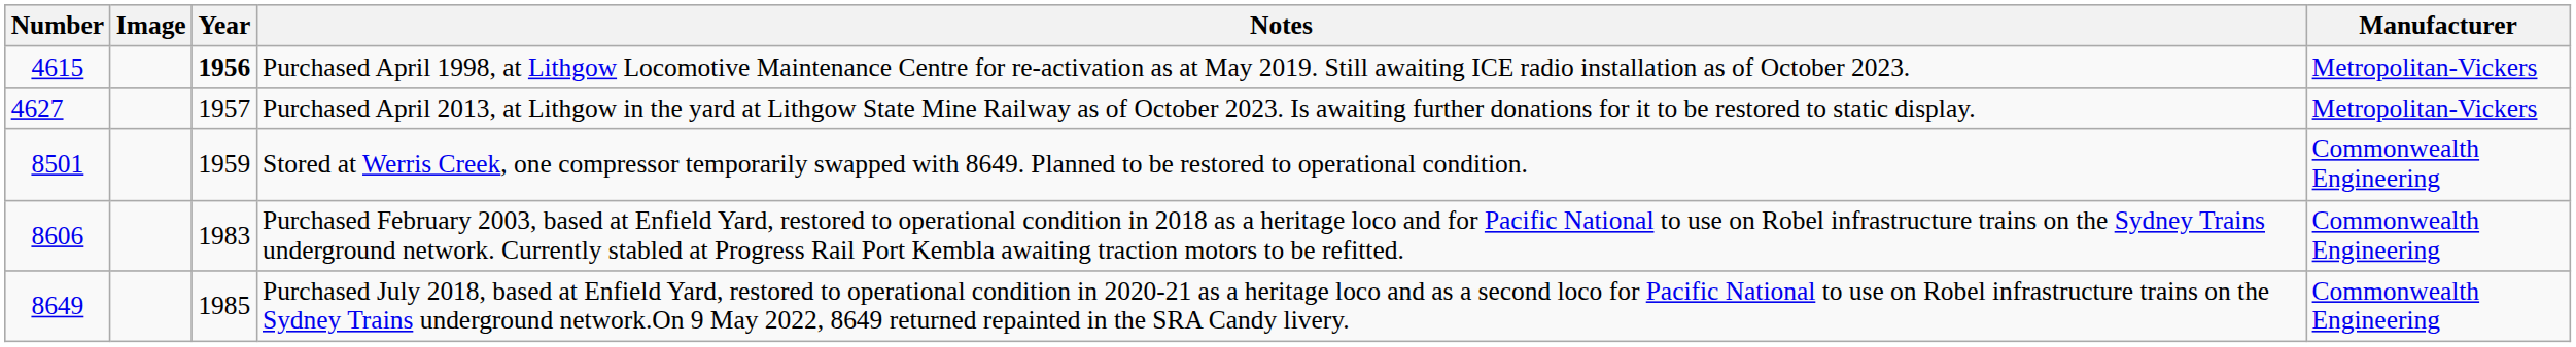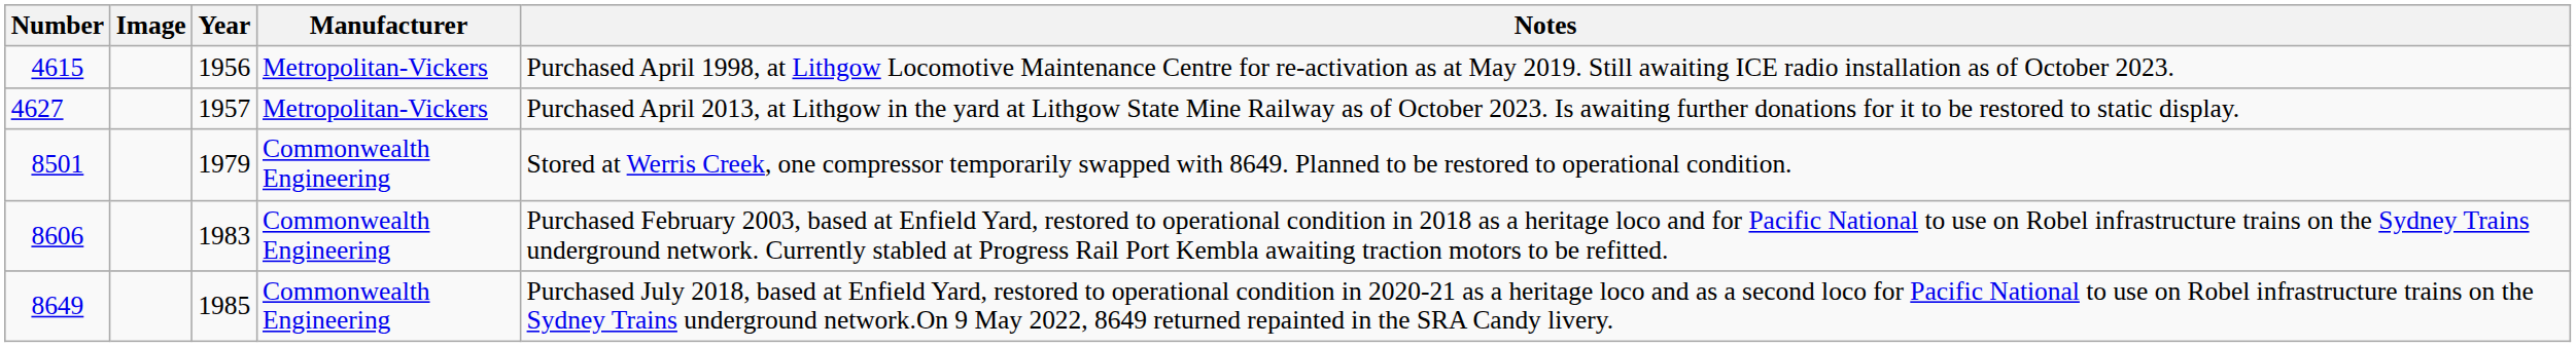columns swapped: Manufacturer <-> Notes
4615 | Year: bold -> normal
8501 | Year: 1959 -> 1979
